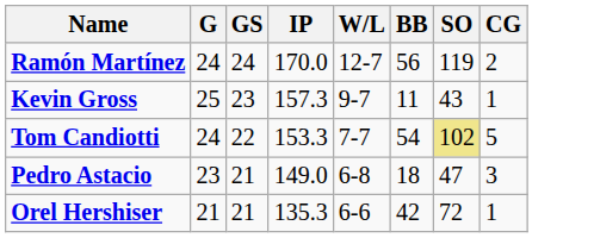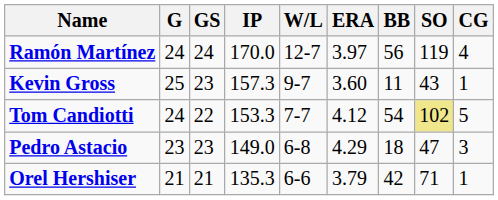+ column: ERA | 3.97 | 3.60 | 4.12 | 4.29 | 3.79
Ramón Martínez | CG: 2 -> 4
Pedro Astacio | GS: 21 -> 23
Orel Hershiser | SO: 72 -> 71
